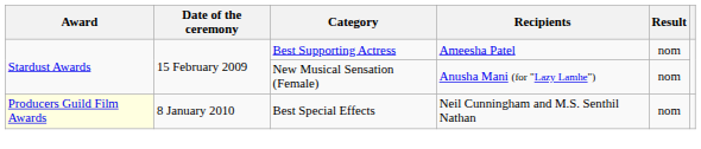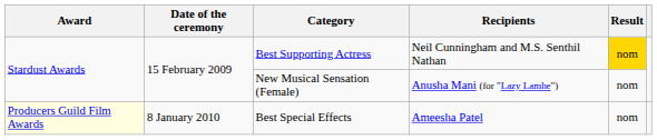Best Supporting Actress | Recipients: Ameesha Patel -> Neil Cunningham and M.S. Senthil Nathan
Best Supporting Actress | Result: no background -> gold background
Best Special Effects | Recipients: Neil Cunningham and M.S. Senthil Nathan -> Ameesha Patel
